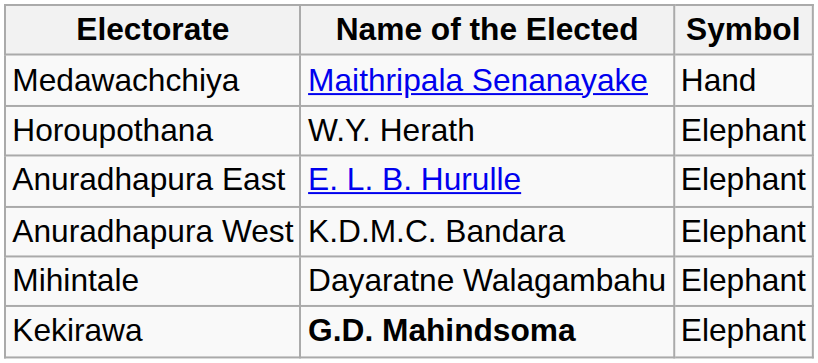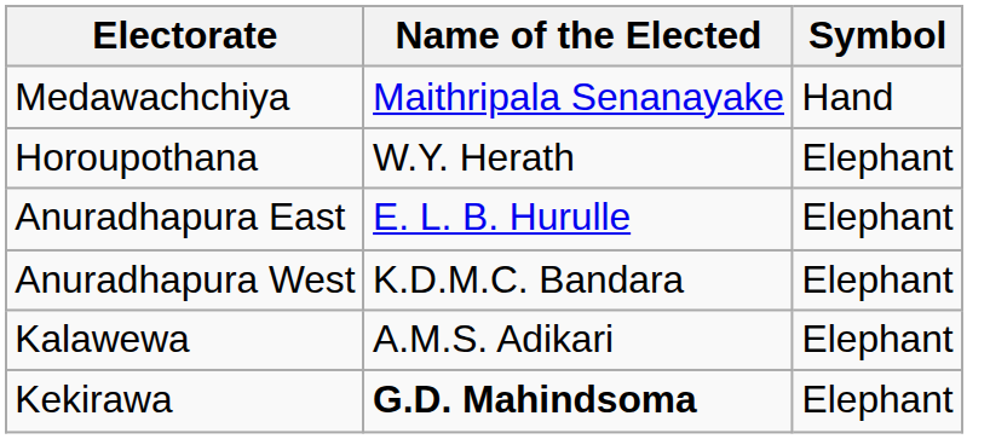+ row: Kalawewa | A.M.S. Adikari | Elephant
- row: Mihintale | Dayaratne Walagambahu | Elephant
